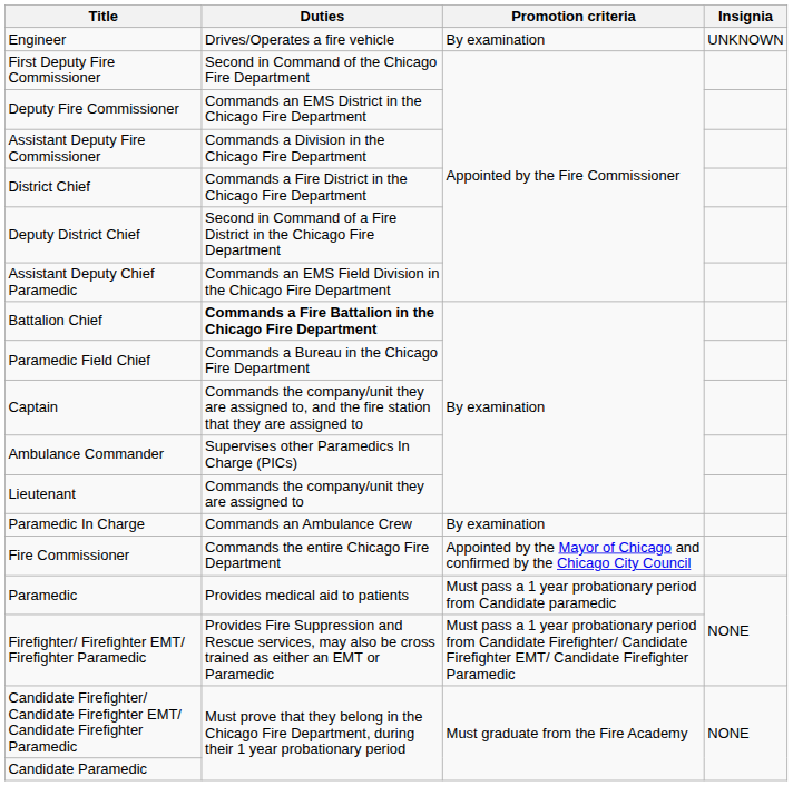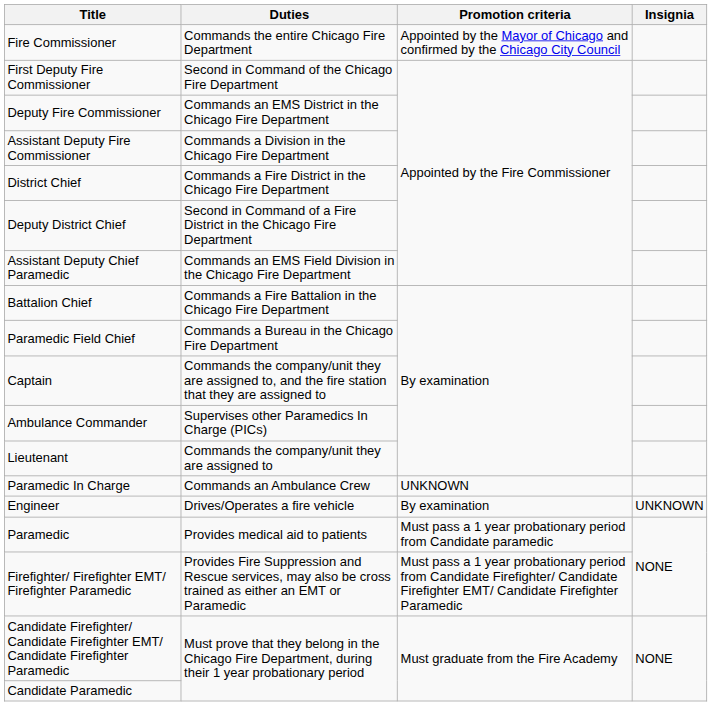rows swapped: Fire Commissioner <-> Engineer
Battalion Chief | Duties: bold -> normal
Paramedic In Charge | Promotion criteria: By examination -> UNKNOWN
